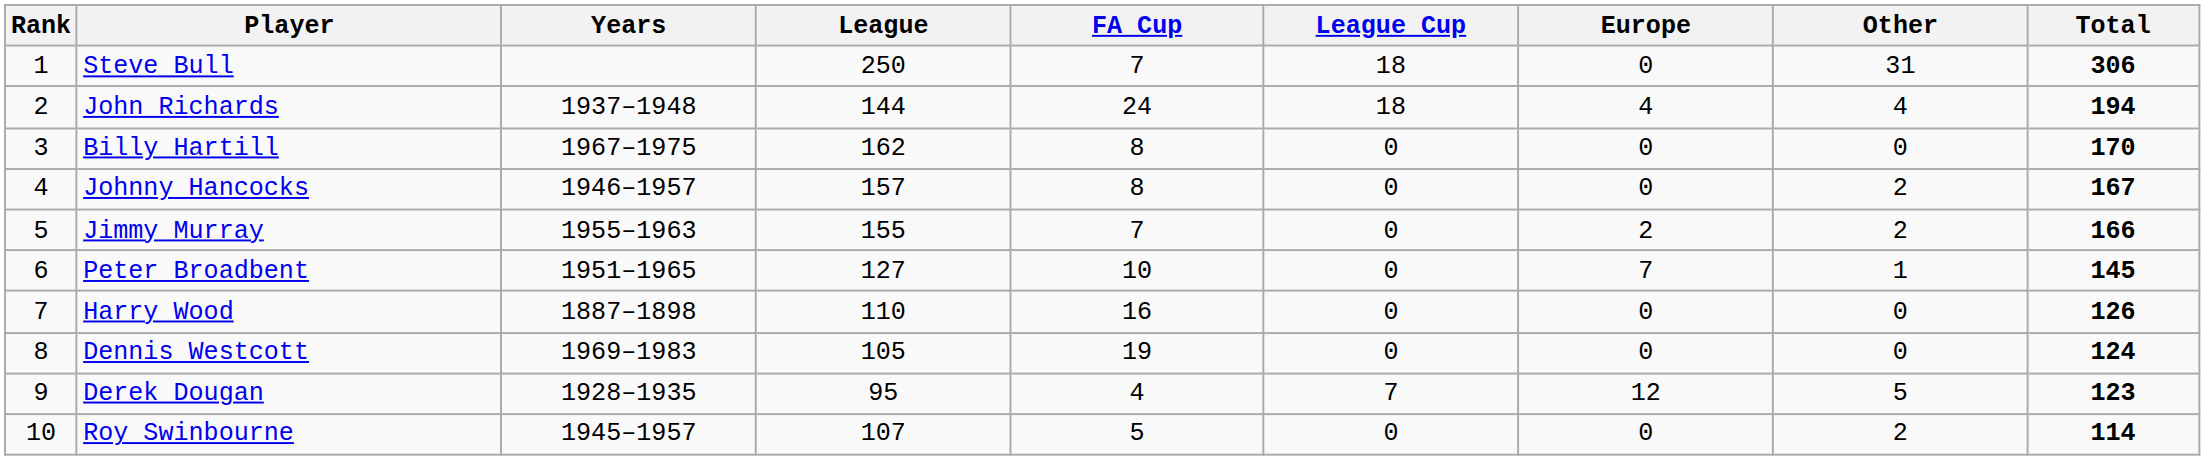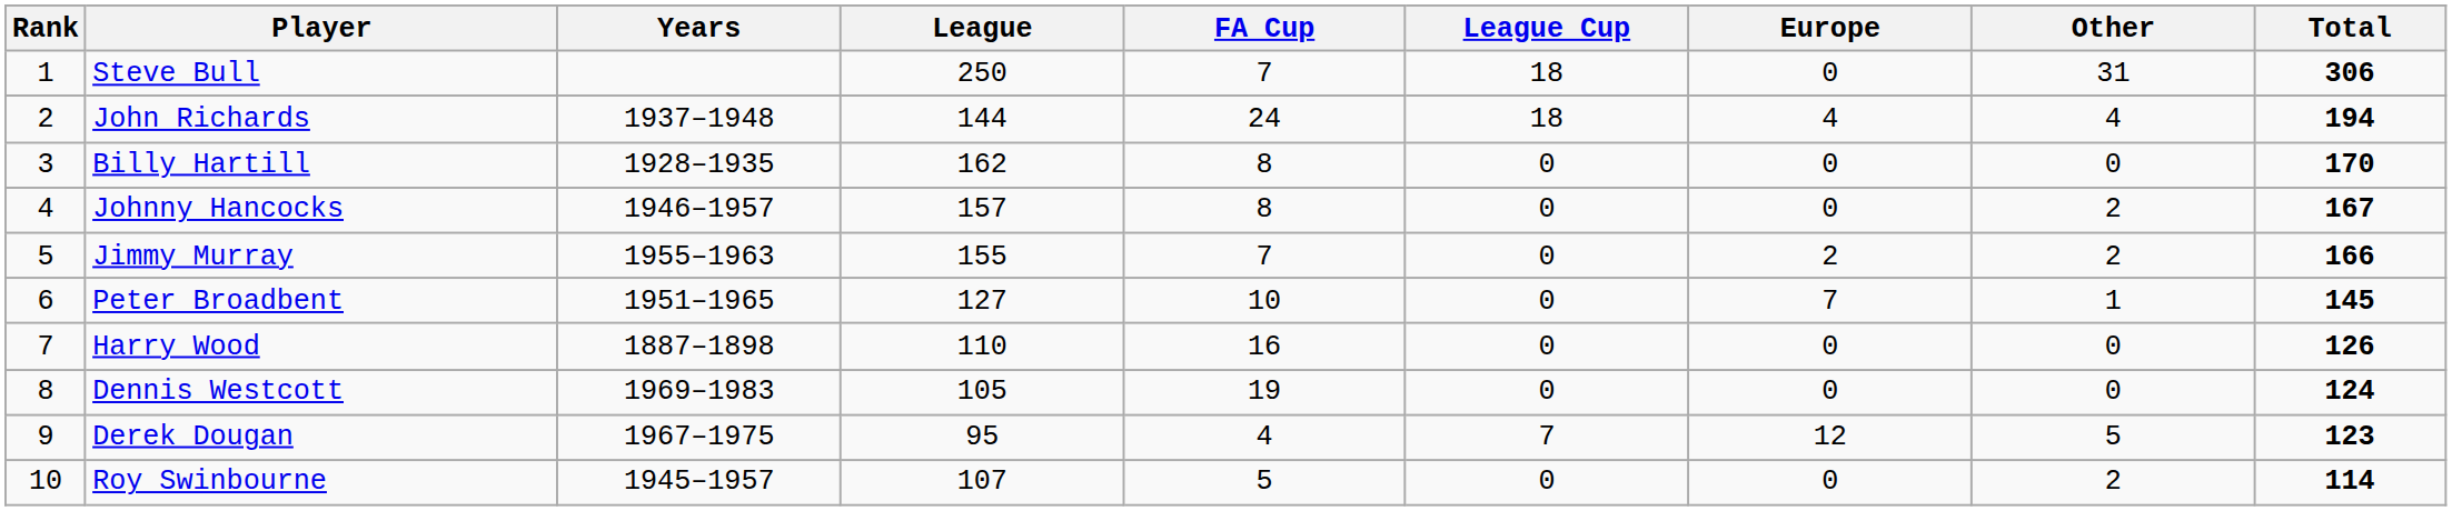Billy Hartill | Years: 1967–1975 -> 1928–1935
Derek Dougan | Years: 1928–1935 -> 1967–1975
